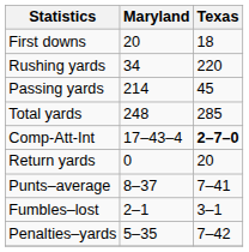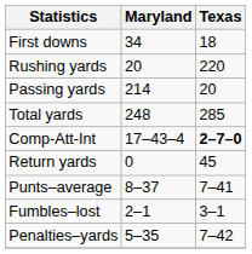First downs | Maryland: 20 -> 34
Rushing yards | Maryland: 34 -> 20
Passing yards | Texas: 45 -> 20
Return yards | Texas: 20 -> 45
